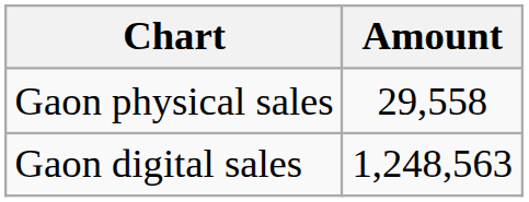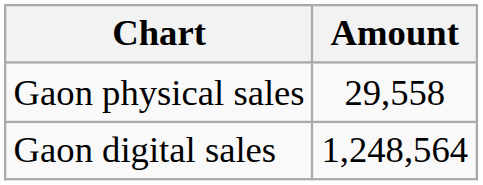Gaon digital sales | Amount: 1,248,563 -> 1,248,564
